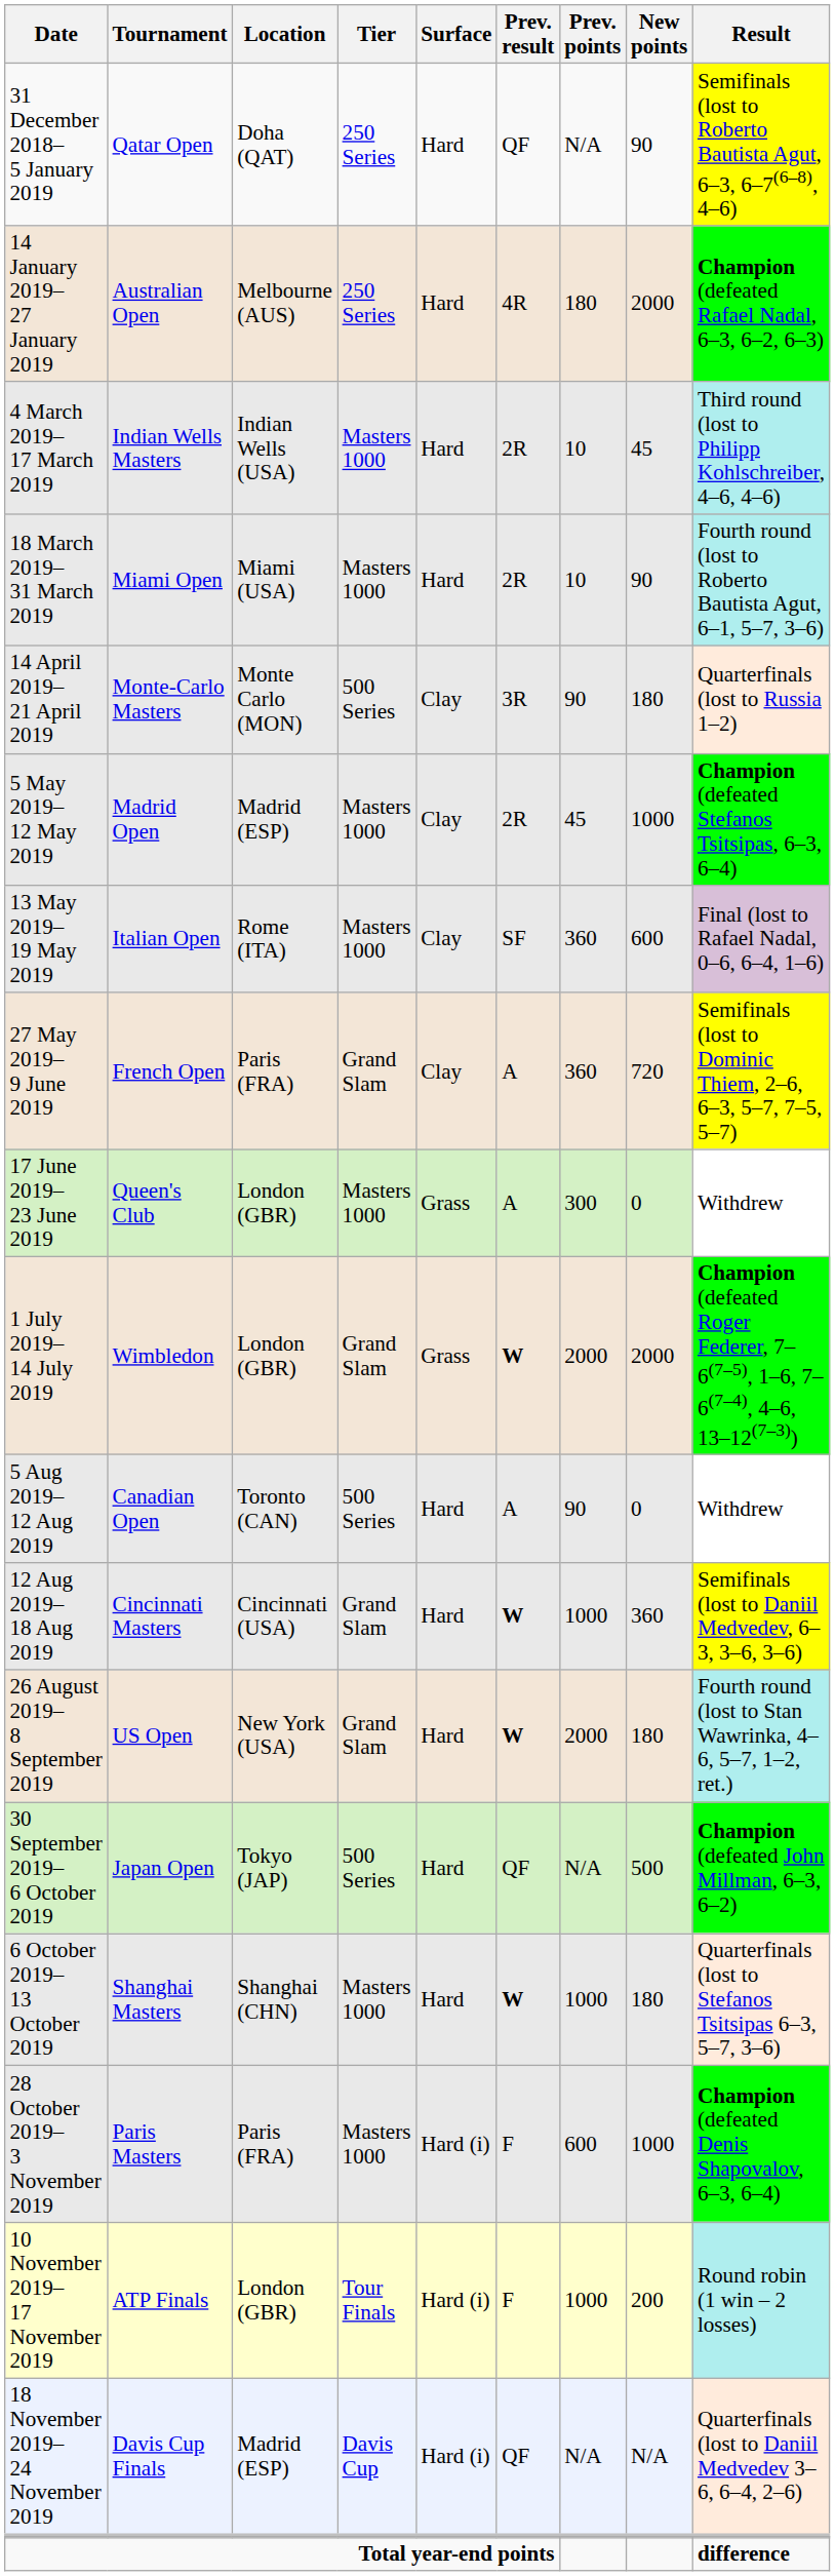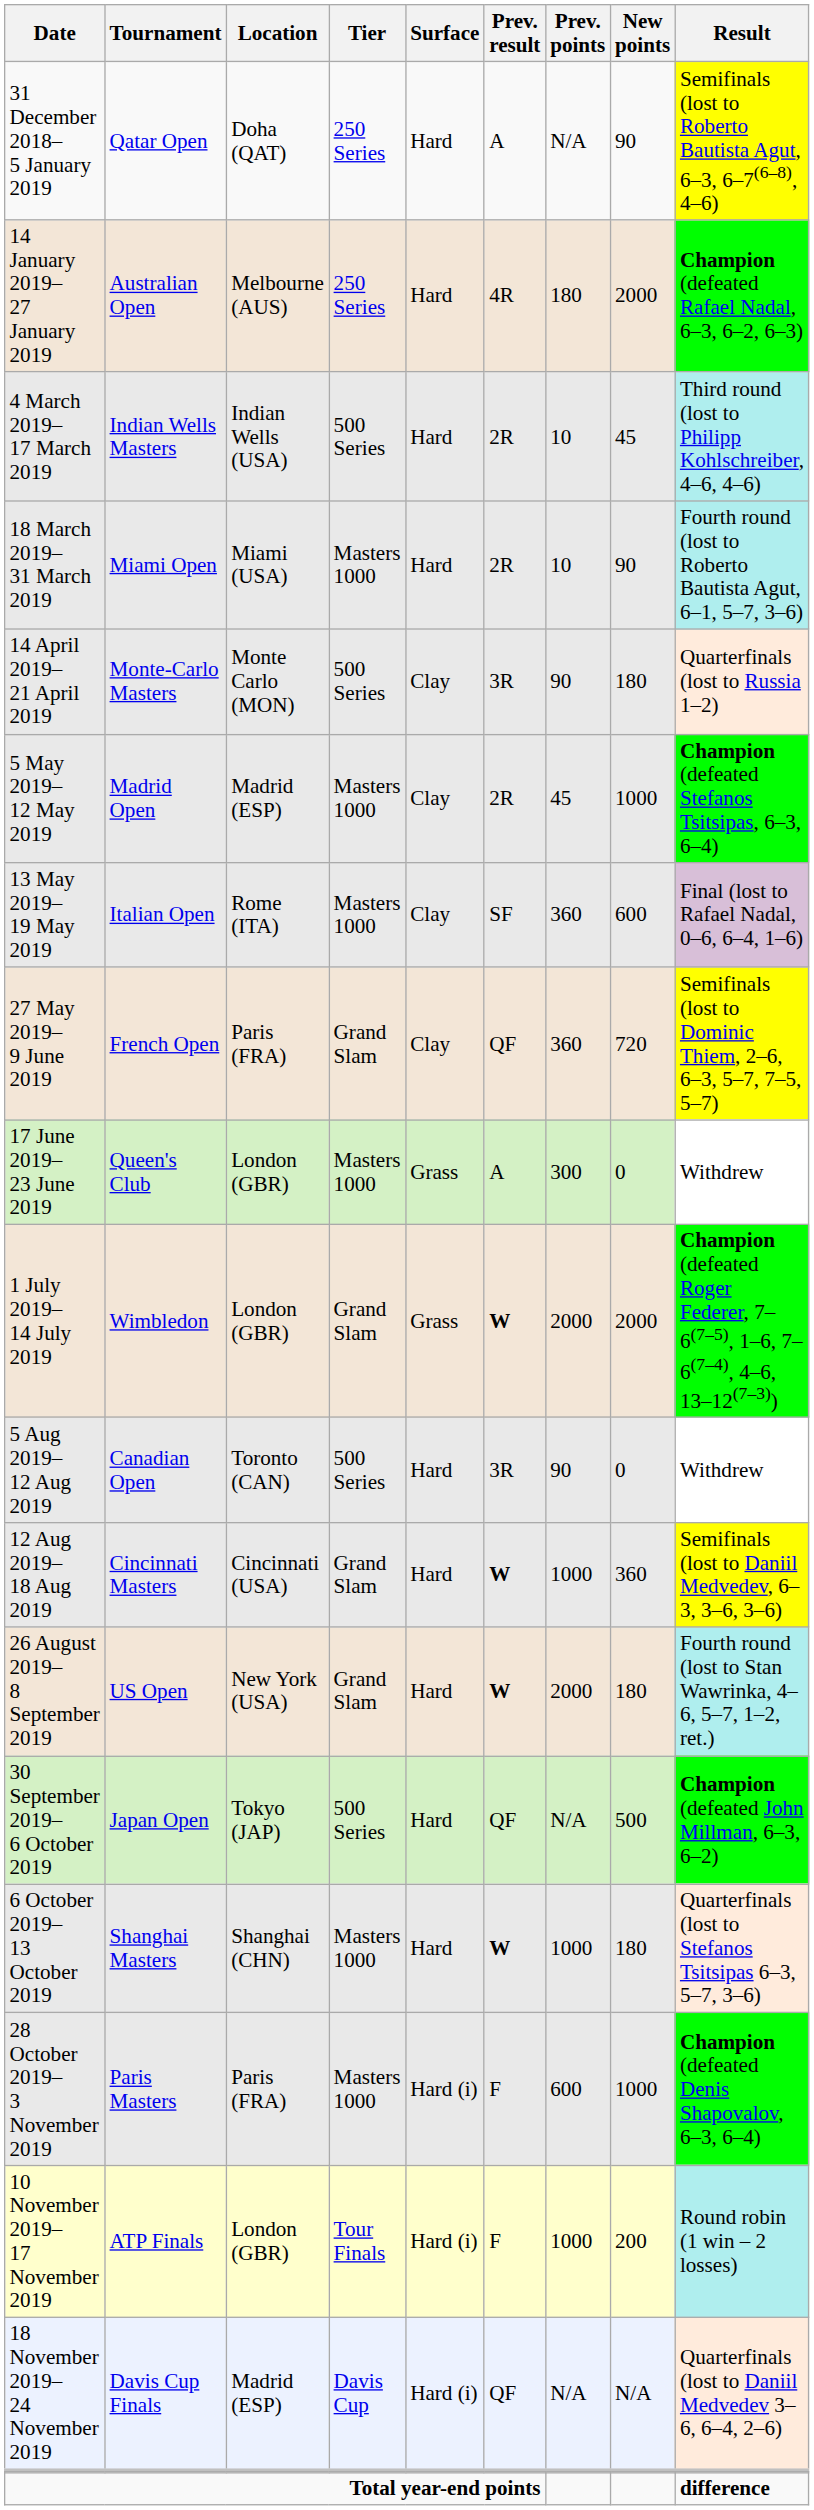31 December 2018– 5 January 2019 | Prev. result: QF -> A
4 March 2019– 17 March 2019 | Tier: Masters 1000 -> 500 Series
27 May 2019– 9 June 2019 | Prev. result: A -> QF
5 Aug 2019– 12 Aug 2019 | Prev. result: A -> 3R
